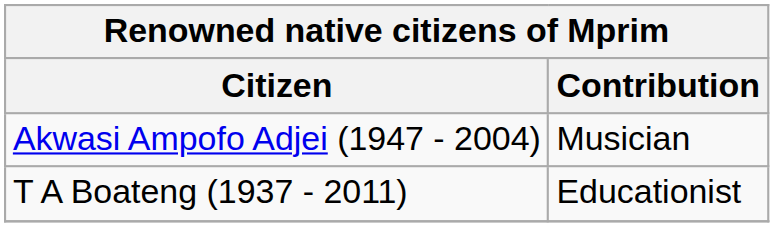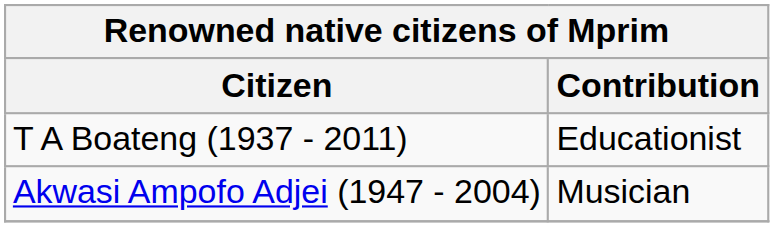rows swapped: Akwasi Ampofo Adjei (1947 - 2004) <-> T A Boateng (1937 - 2011)
